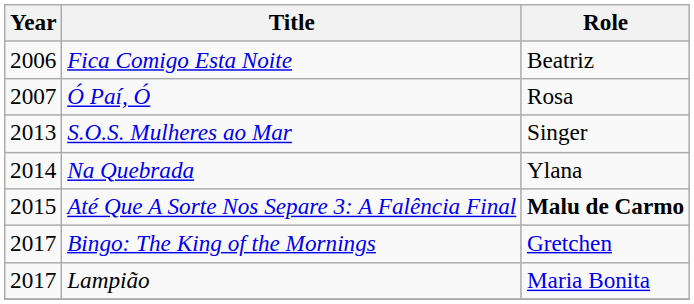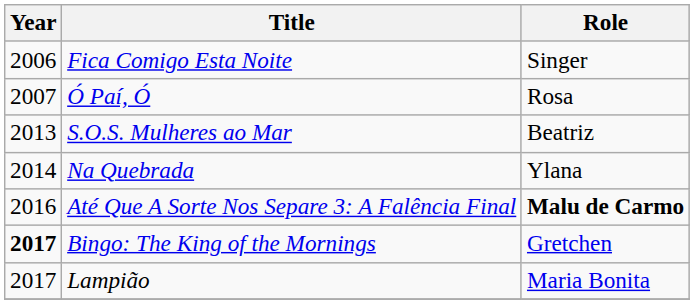Fica Comigo Esta Noite | Role: Beatriz -> Singer
S.O.S. Mulheres ao Mar | Role: Singer -> Beatriz
Até Que A Sorte Nos Separe 3: A Falência Final | Year: 2015 -> 2016
Bingo: The King of the Mornings | Year: normal -> bold
